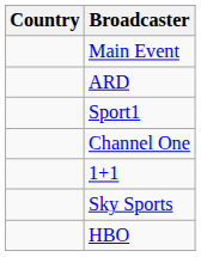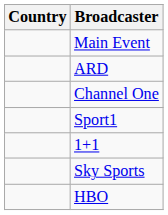rows swapped: Sport1 <-> Channel One
